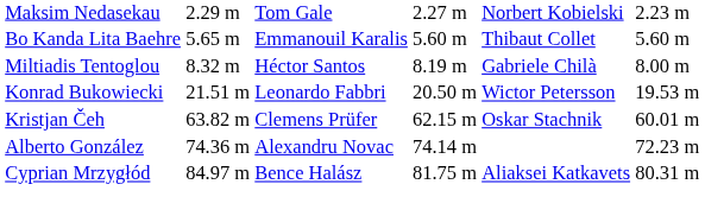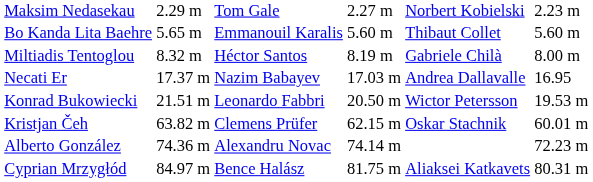+ row: Necati Er | 17.37 m | Nazim Babayev | 17.03 m | Andrea Dallavalle | 16.95
